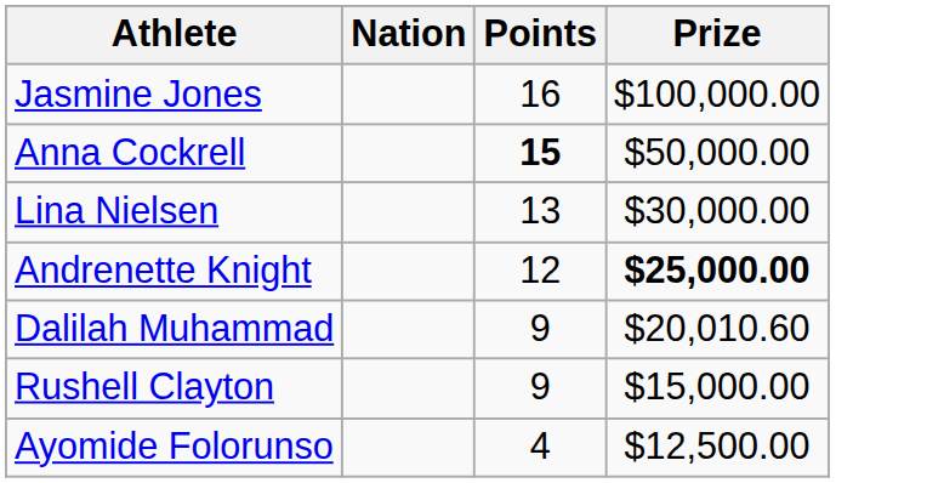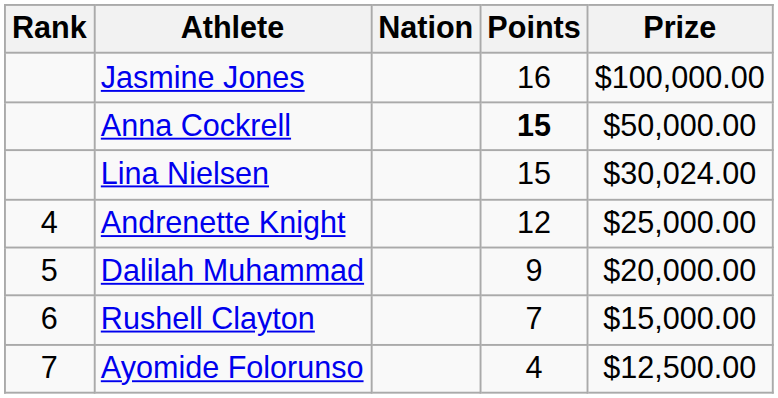+ column: Rank | 4 | 5 | 6 | 7
Lina Nielsen | Points: 13 -> 15
Lina Nielsen | Prize: $30,000.00 -> $30,024.00
Andrenette Knight | Prize: bold -> normal
Dalilah Muhammad | Prize: $20,010.60 -> $20,000.00
Rushell Clayton | Points: 9 -> 7
